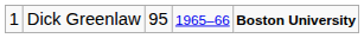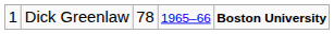Dick Greenlaw | column 3: 95 -> 78
